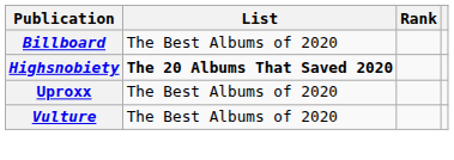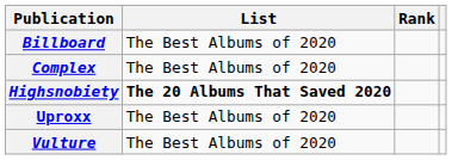+ row: Complex | The Best Albums of 2020
